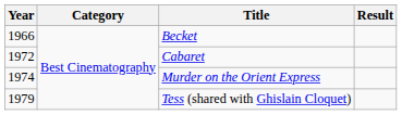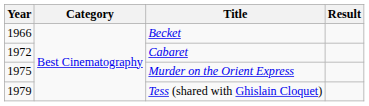Murder on the Orient Express | Year: 1974 -> 1975
